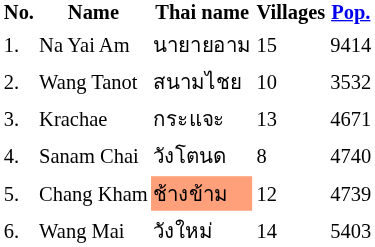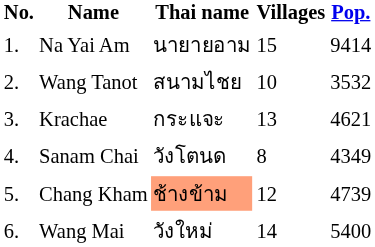Krachae | Pop.: 4671 -> 4621
Sanam Chai | Pop.: 4740 -> 4349
Wang Mai | Pop.: 5403 -> 5400
